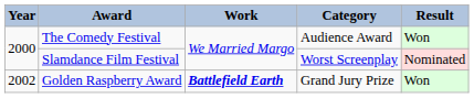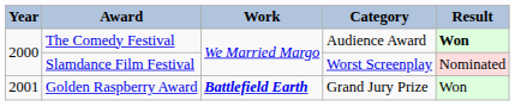The Comedy Festival | Result: normal -> bold
Golden Raspberry Award | Year: 2002 -> 2001
